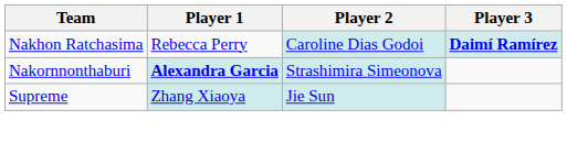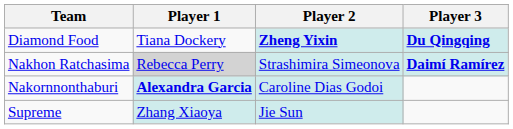+ row: Diamond Food | Tiana Dockery | Zheng Yixin | Du Qingqing
Nakhon Ratchasima | Player 1: no background -> lightgrey background
Nakhon Ratchasima | Player 2: Caroline Dias Godoi -> Strashimira Simeonova
Nakornnonthaburi | Player 2: Strashimira Simeonova -> Caroline Dias Godoi
